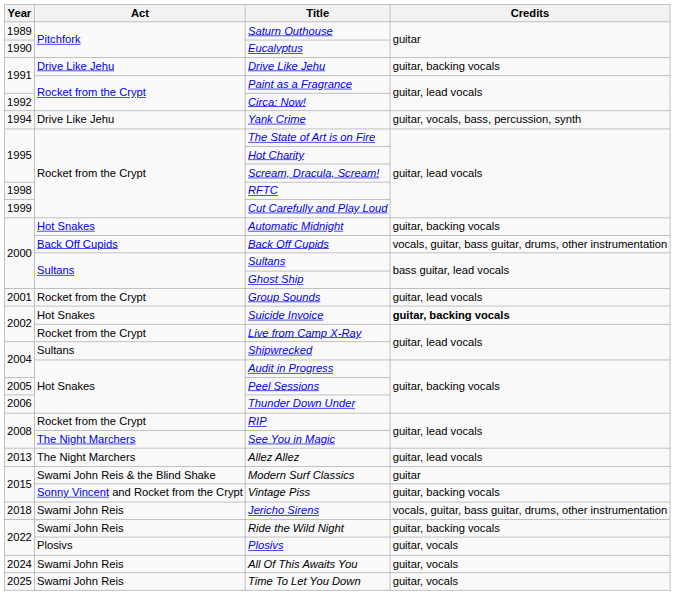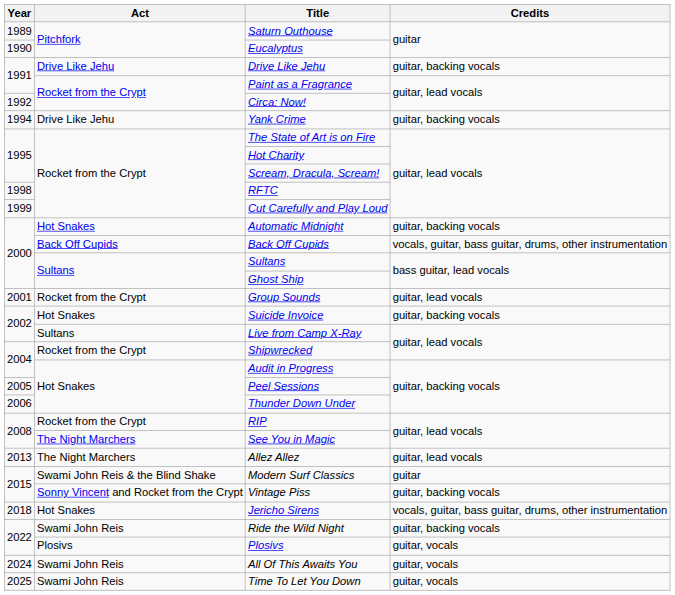Yank Crime | Credits: guitar, vocals, bass, percussion, synth -> guitar, backing vocals
Suicide Invoice | Credits: bold -> normal
Live from Camp X-Ray | Act: Rocket from the Crypt -> Sultans
Shipwrecked | Act: Sultans -> Rocket from the Crypt
Jericho Sirens | Act: Swami John Reis -> Hot Snakes
